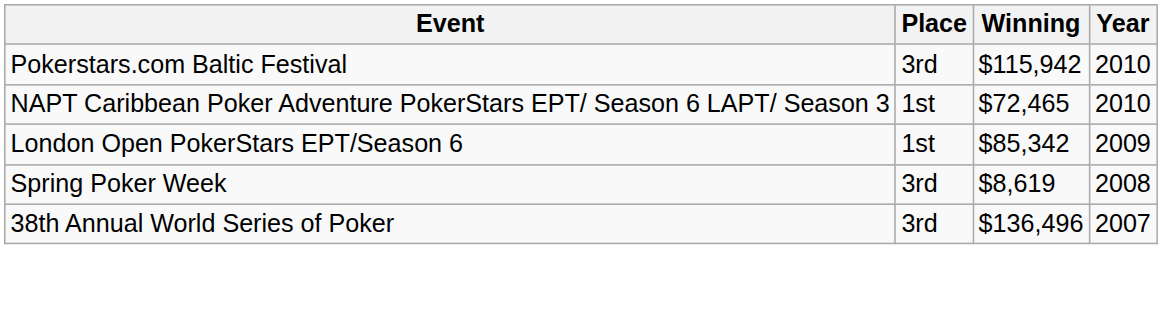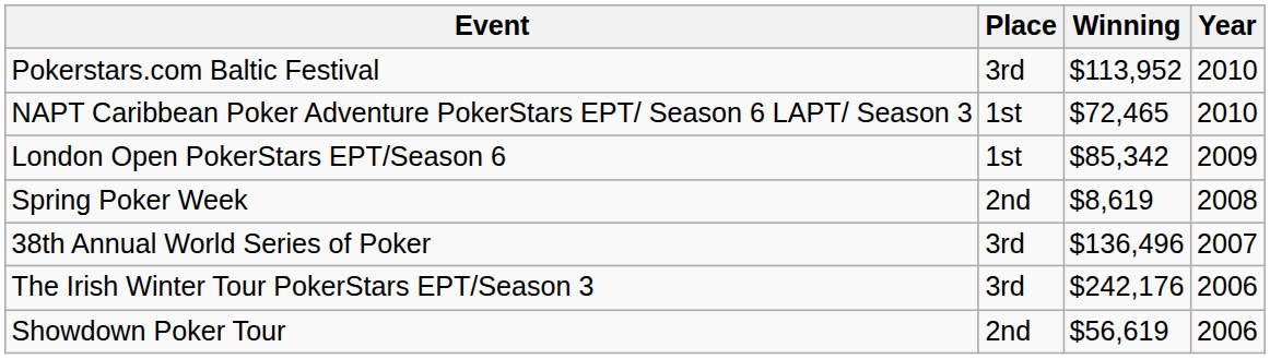Pokerstars.com Baltic Festival | Winning: $115,942 -> $113,952
Spring Poker Week | Place: 3rd -> 2nd
+ row: The Irish Winter Tour PokerStars EPT/Season 3 | 3rd | $242,176 | 2006
+ row: Showdown Poker Tour | 2nd | $56,619 | 2006
